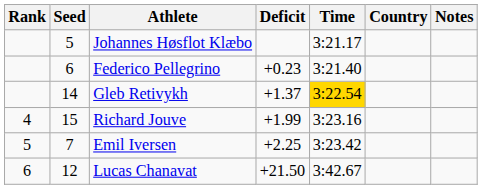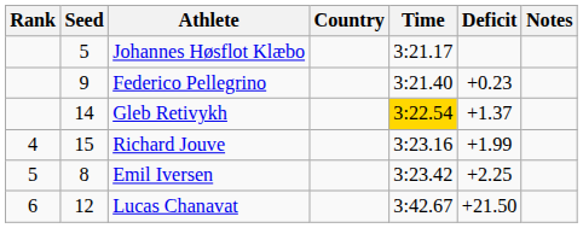columns swapped: Country <-> Deficit
Federico Pellegrino | Seed: 6 -> 9
Emil Iversen | Seed: 7 -> 8
